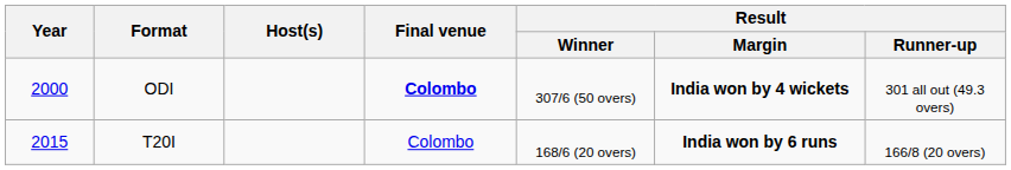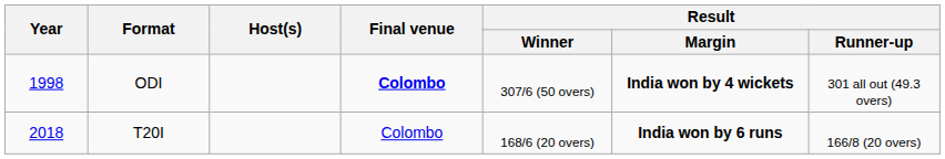ODI | Year: 2000 -> 1998
T20I | Year: 2015 -> 2018
